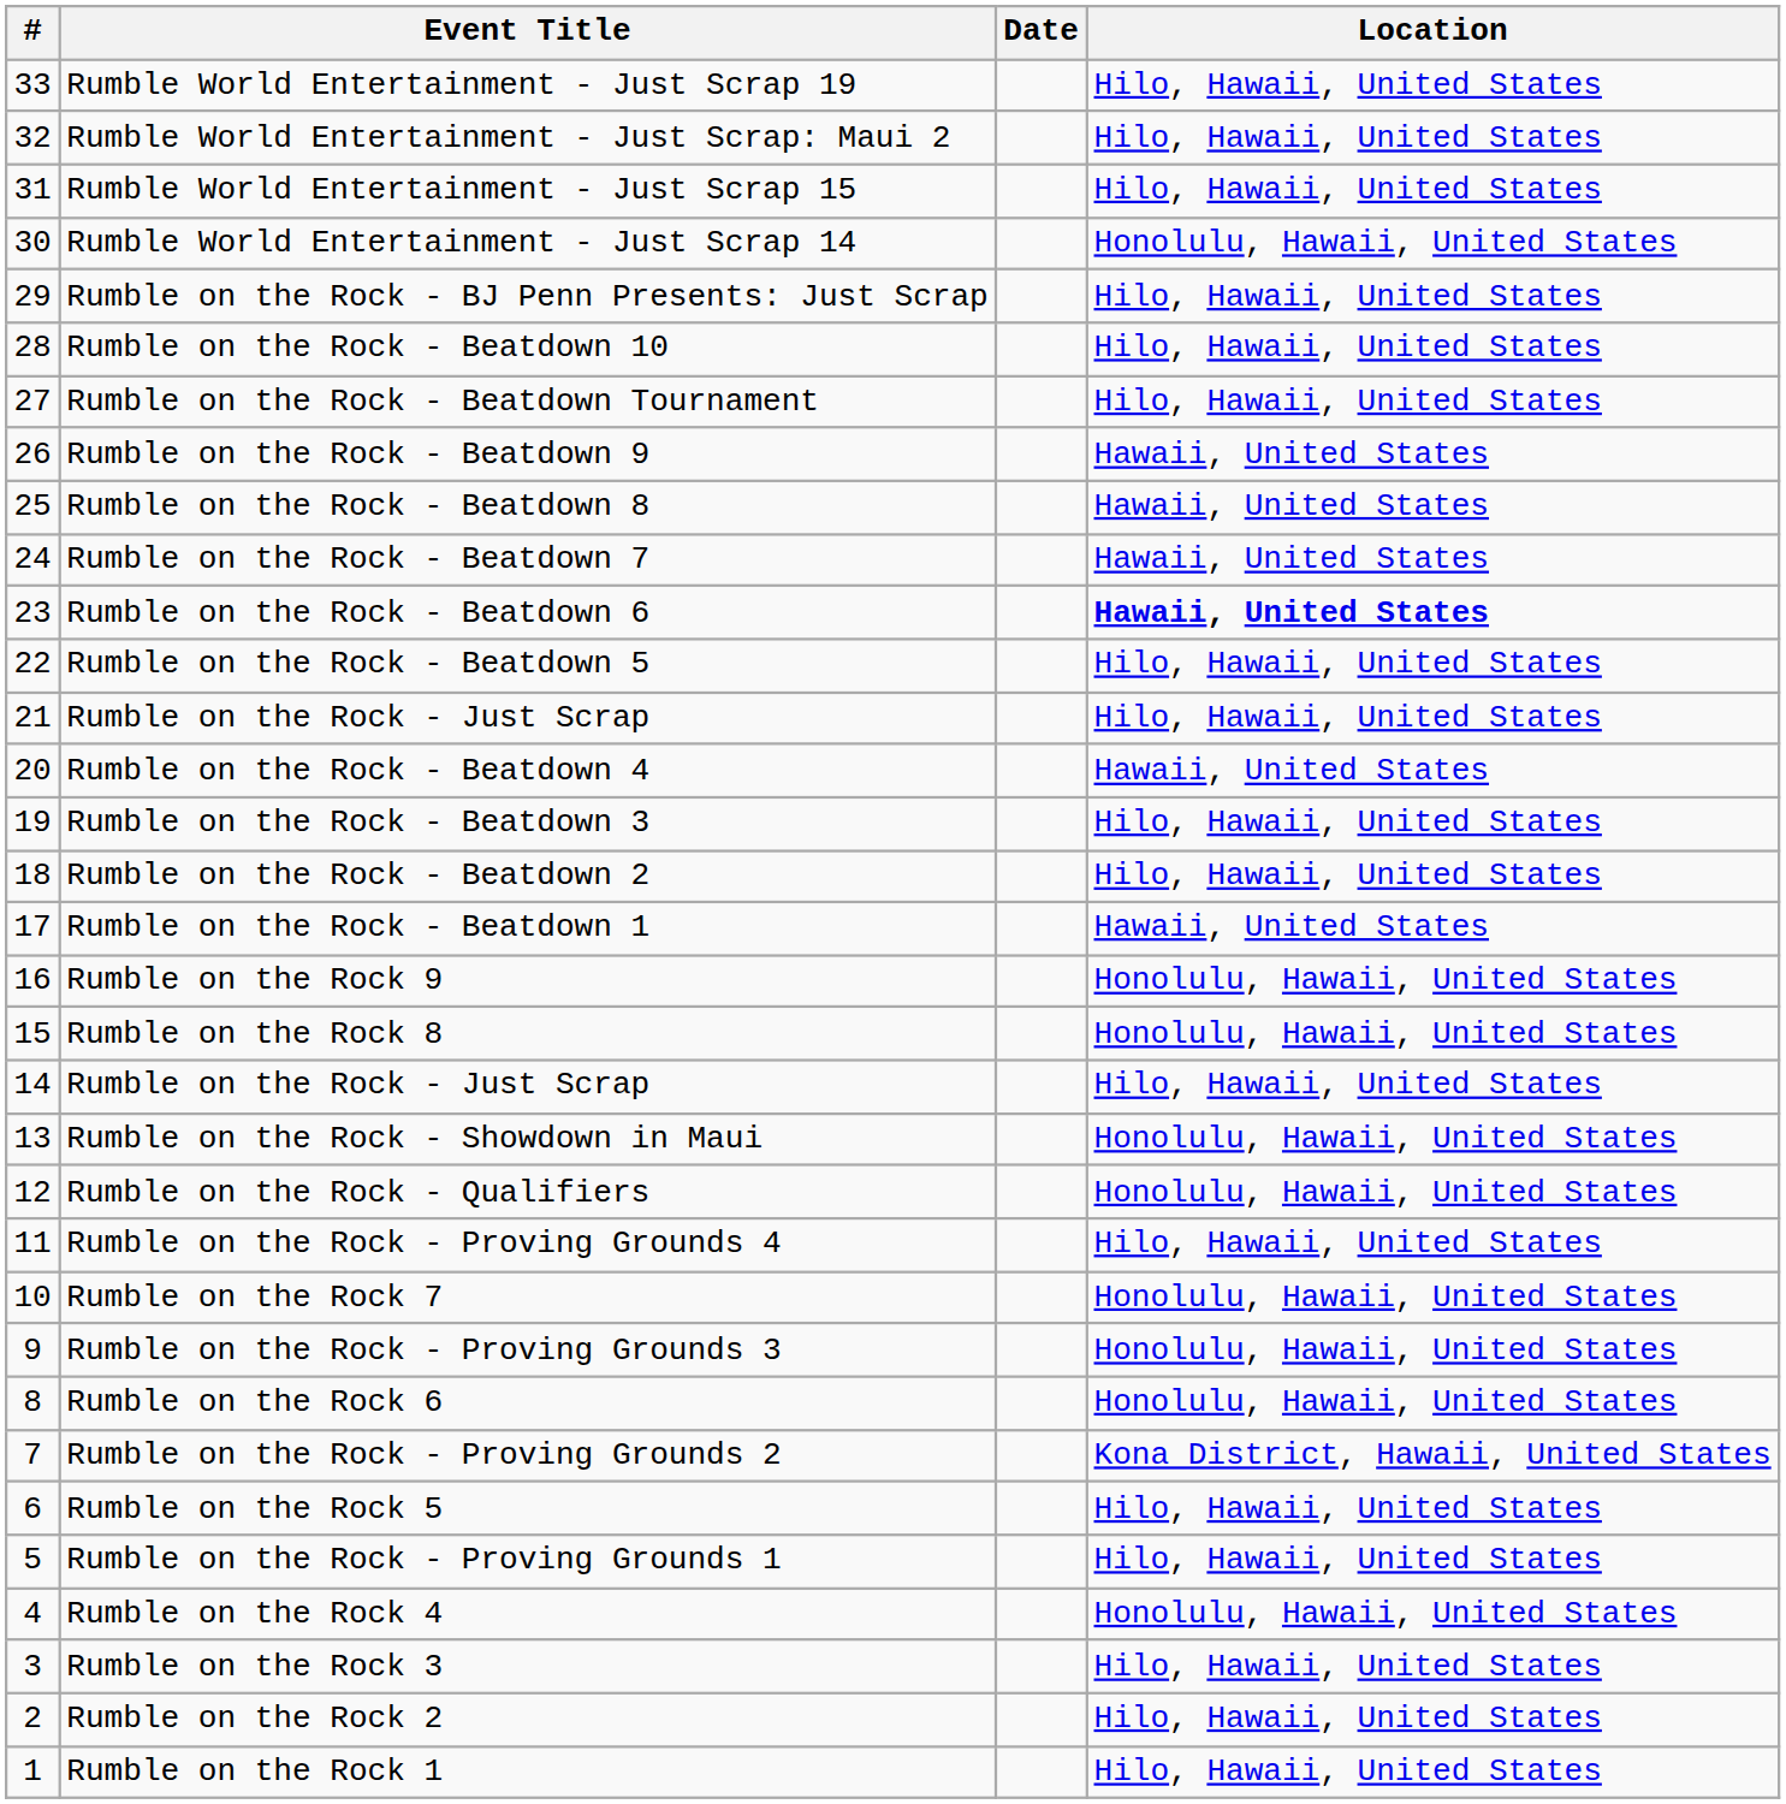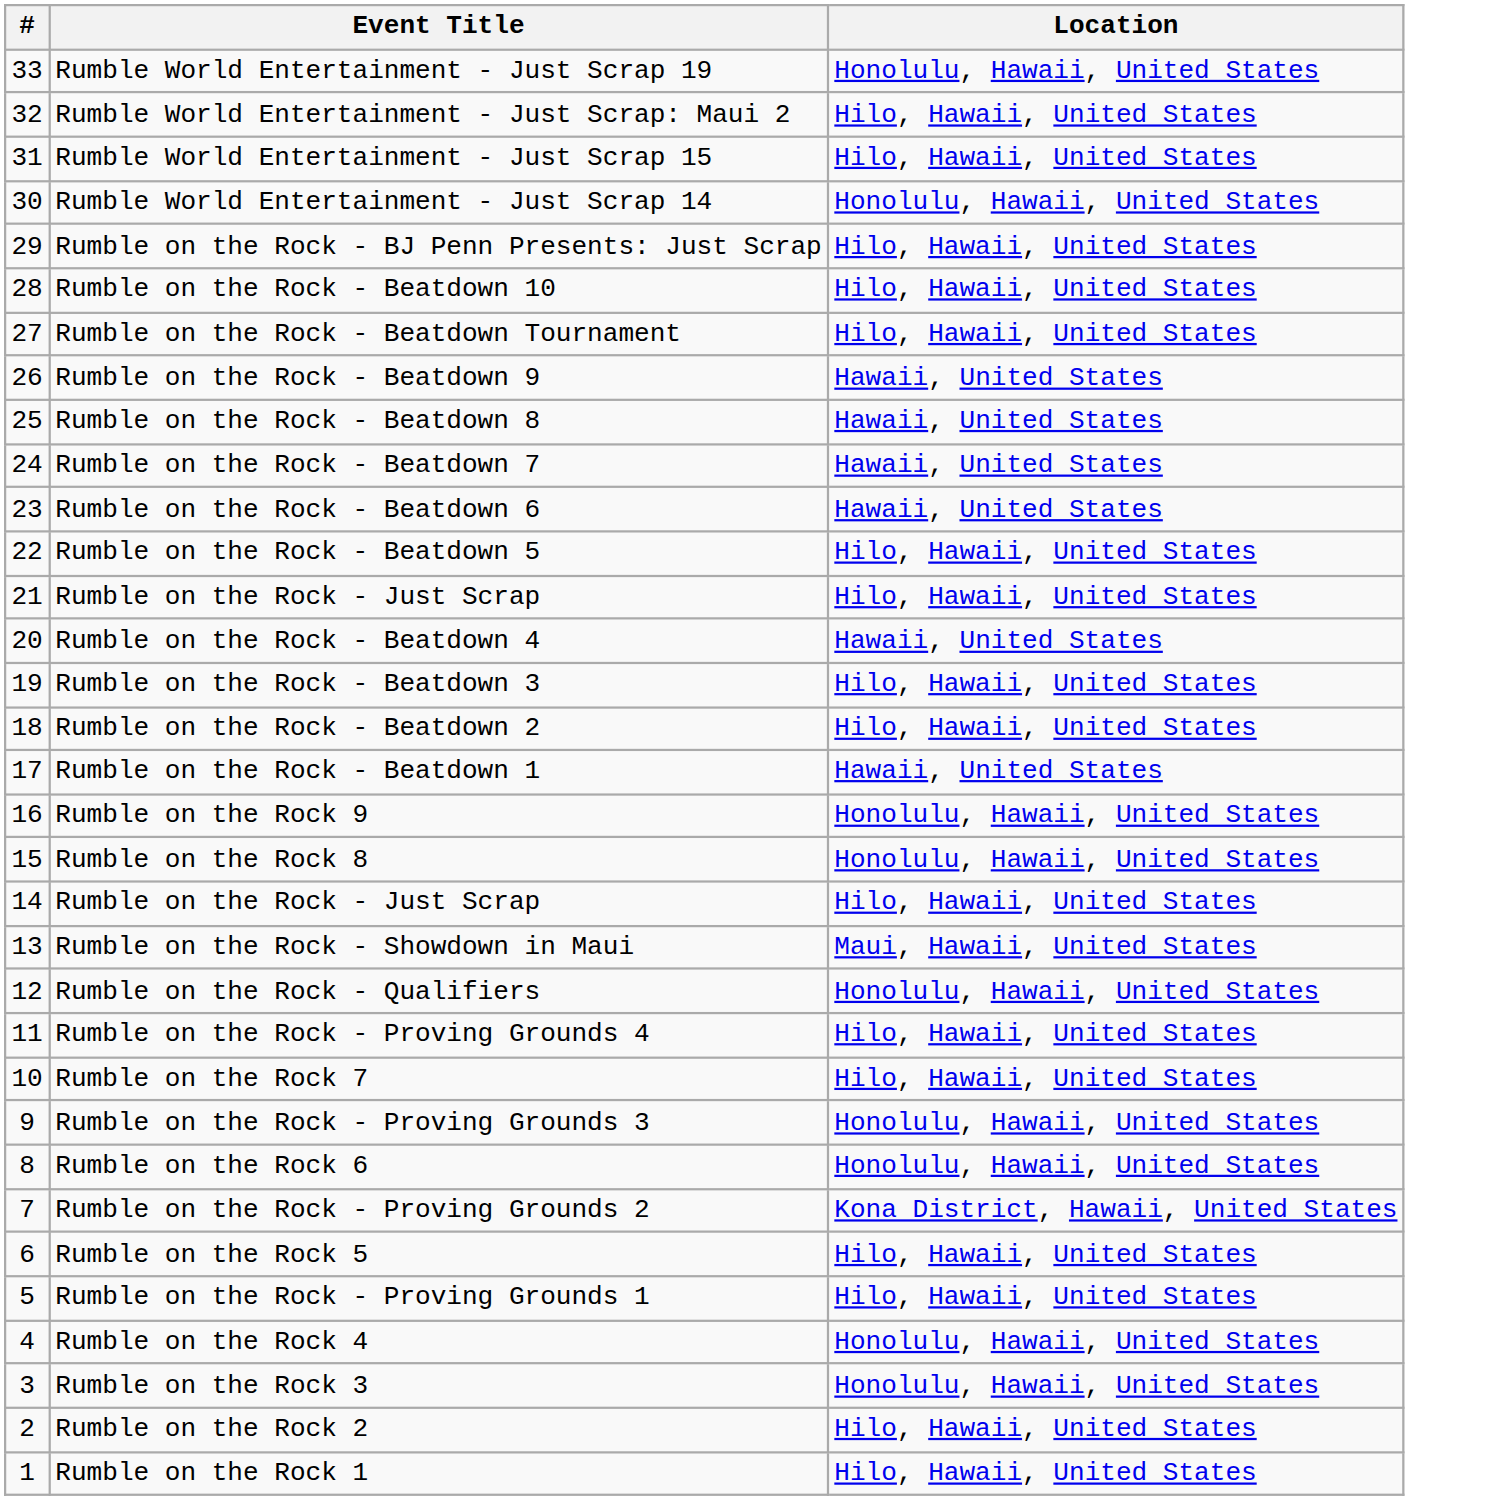- column: Date
Rumble World Entertainment - Just Scrap 19 | Location: Hilo, Hawaii, United States -> Honolulu, Hawaii, United States
Rumble on the Rock - Beatdown 6 | Location: bold -> normal
Rumble on the Rock - Showdown in Maui | Location: Honolulu, Hawaii, United States -> Maui, Hawaii, United States
Rumble on the Rock 7 | Location: Honolulu, Hawaii, United States -> Hilo, Hawaii, United States
Rumble on the Rock 3 | Location: Hilo, Hawaii, United States -> Honolulu, Hawaii, United States
